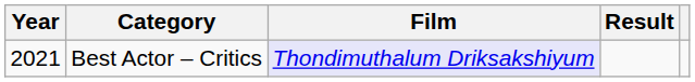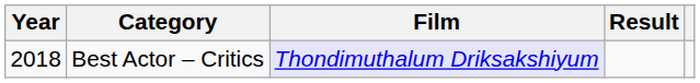Best Actor – Critics | Year: 2021 -> 2018
